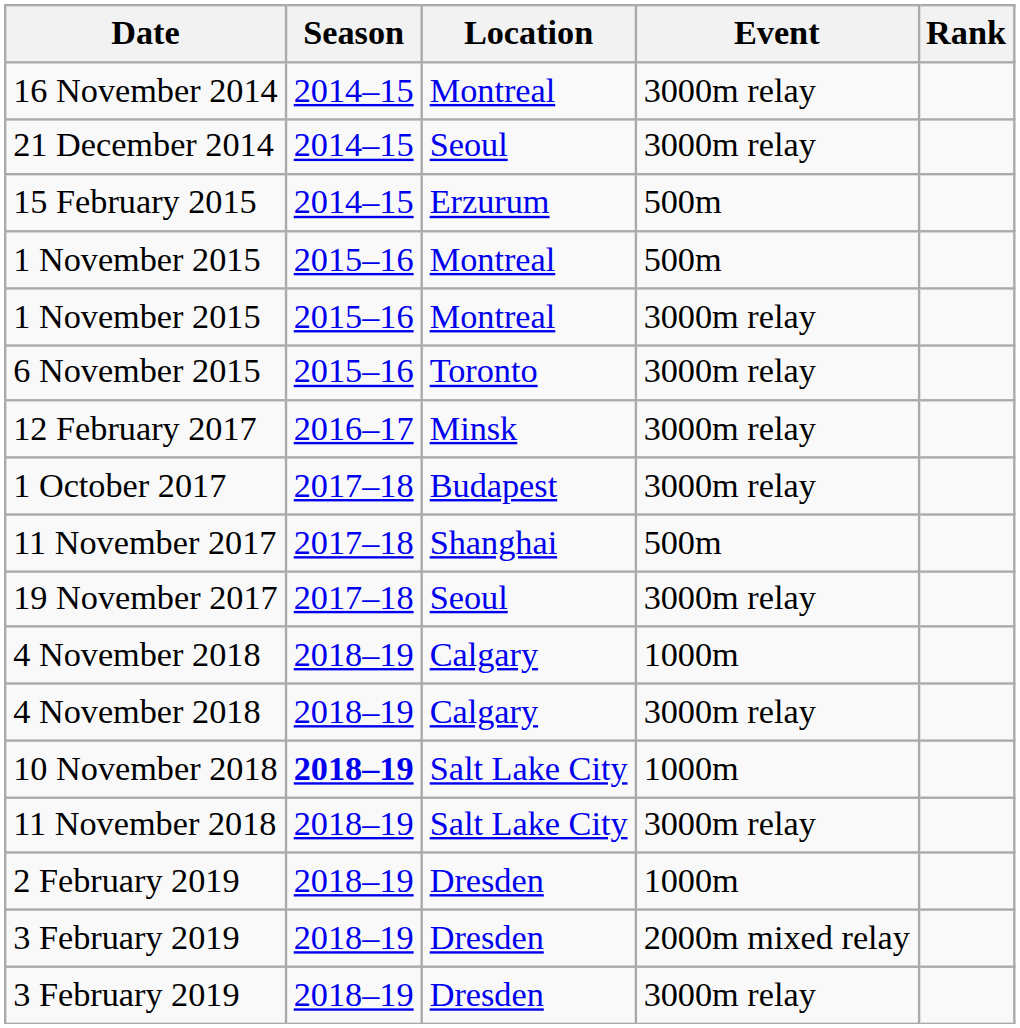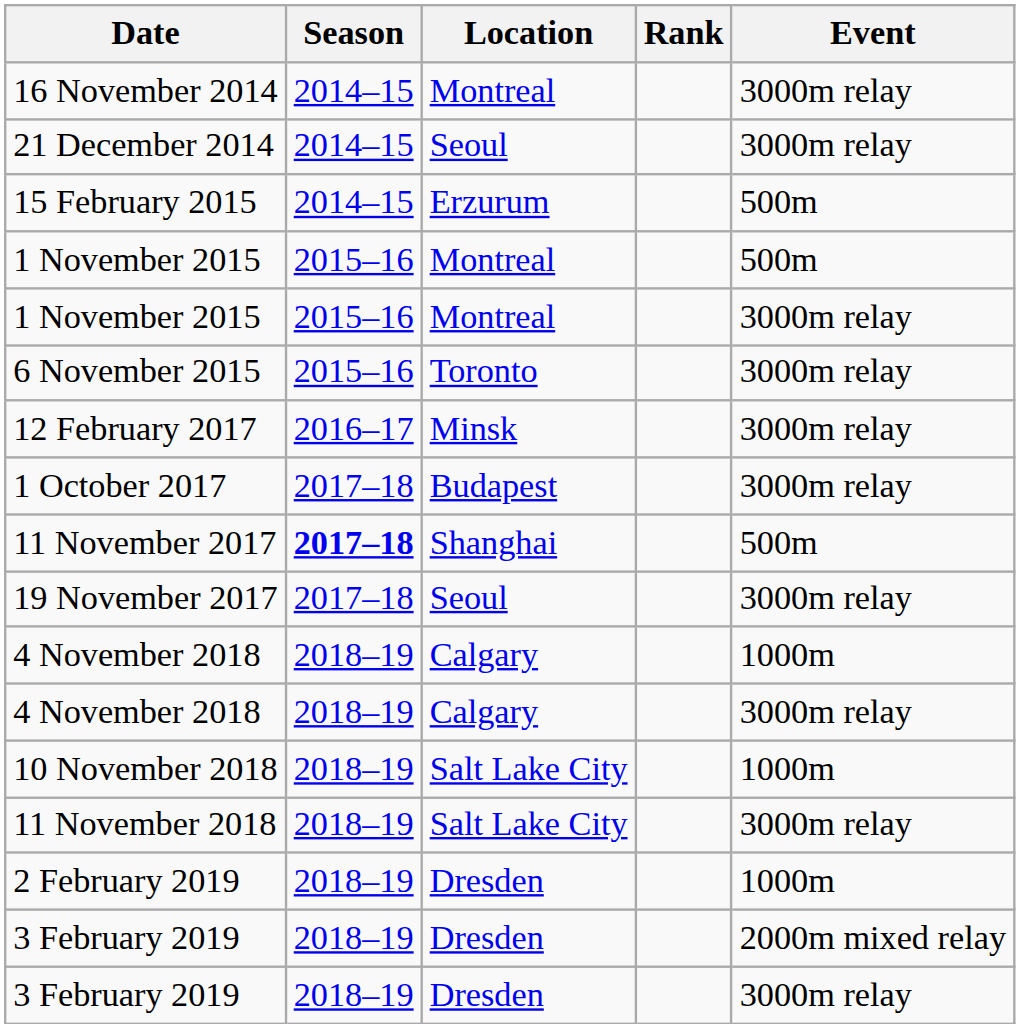columns swapped: Rank <-> Event
11 November 2017 | Season: normal -> bold
10 November 2018 | Season: bold -> normal
